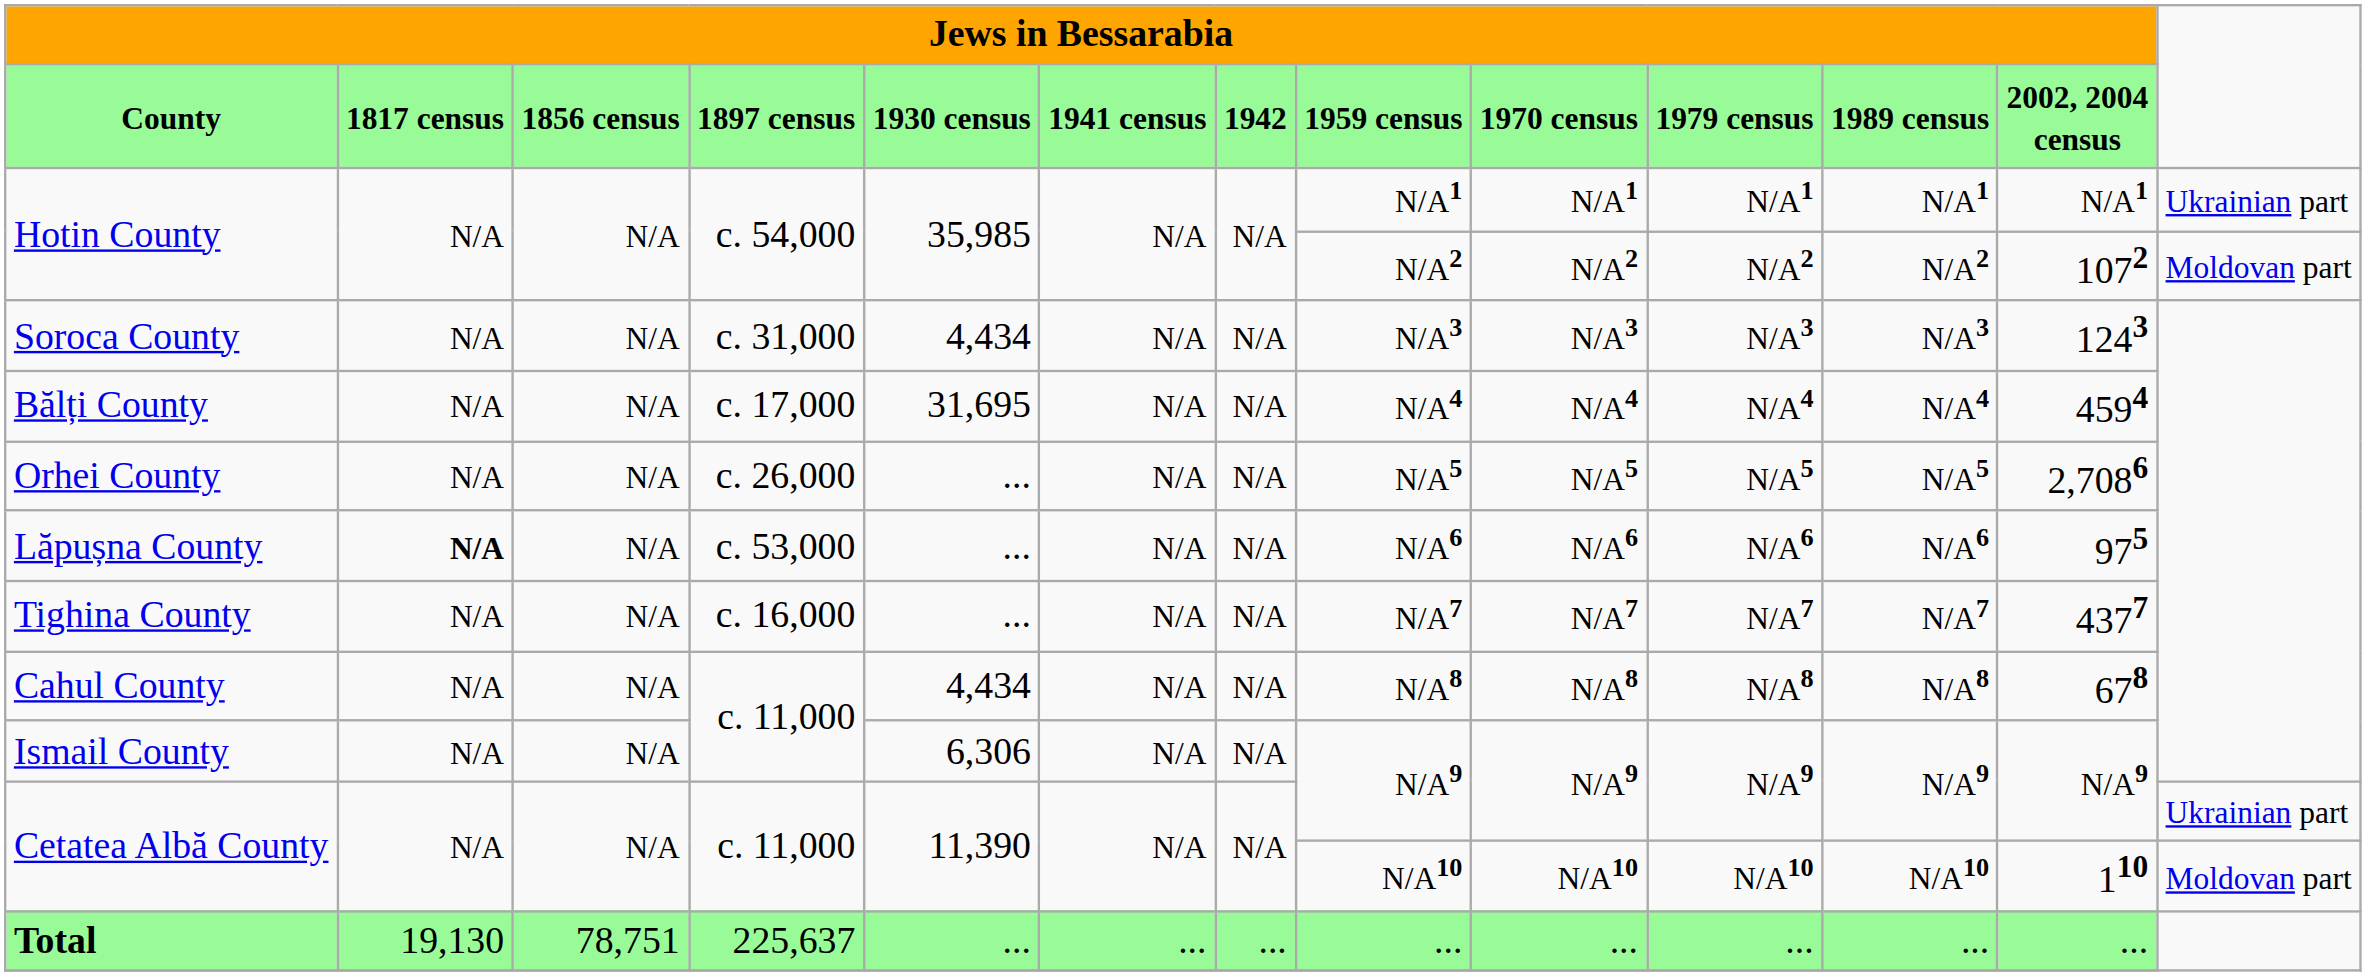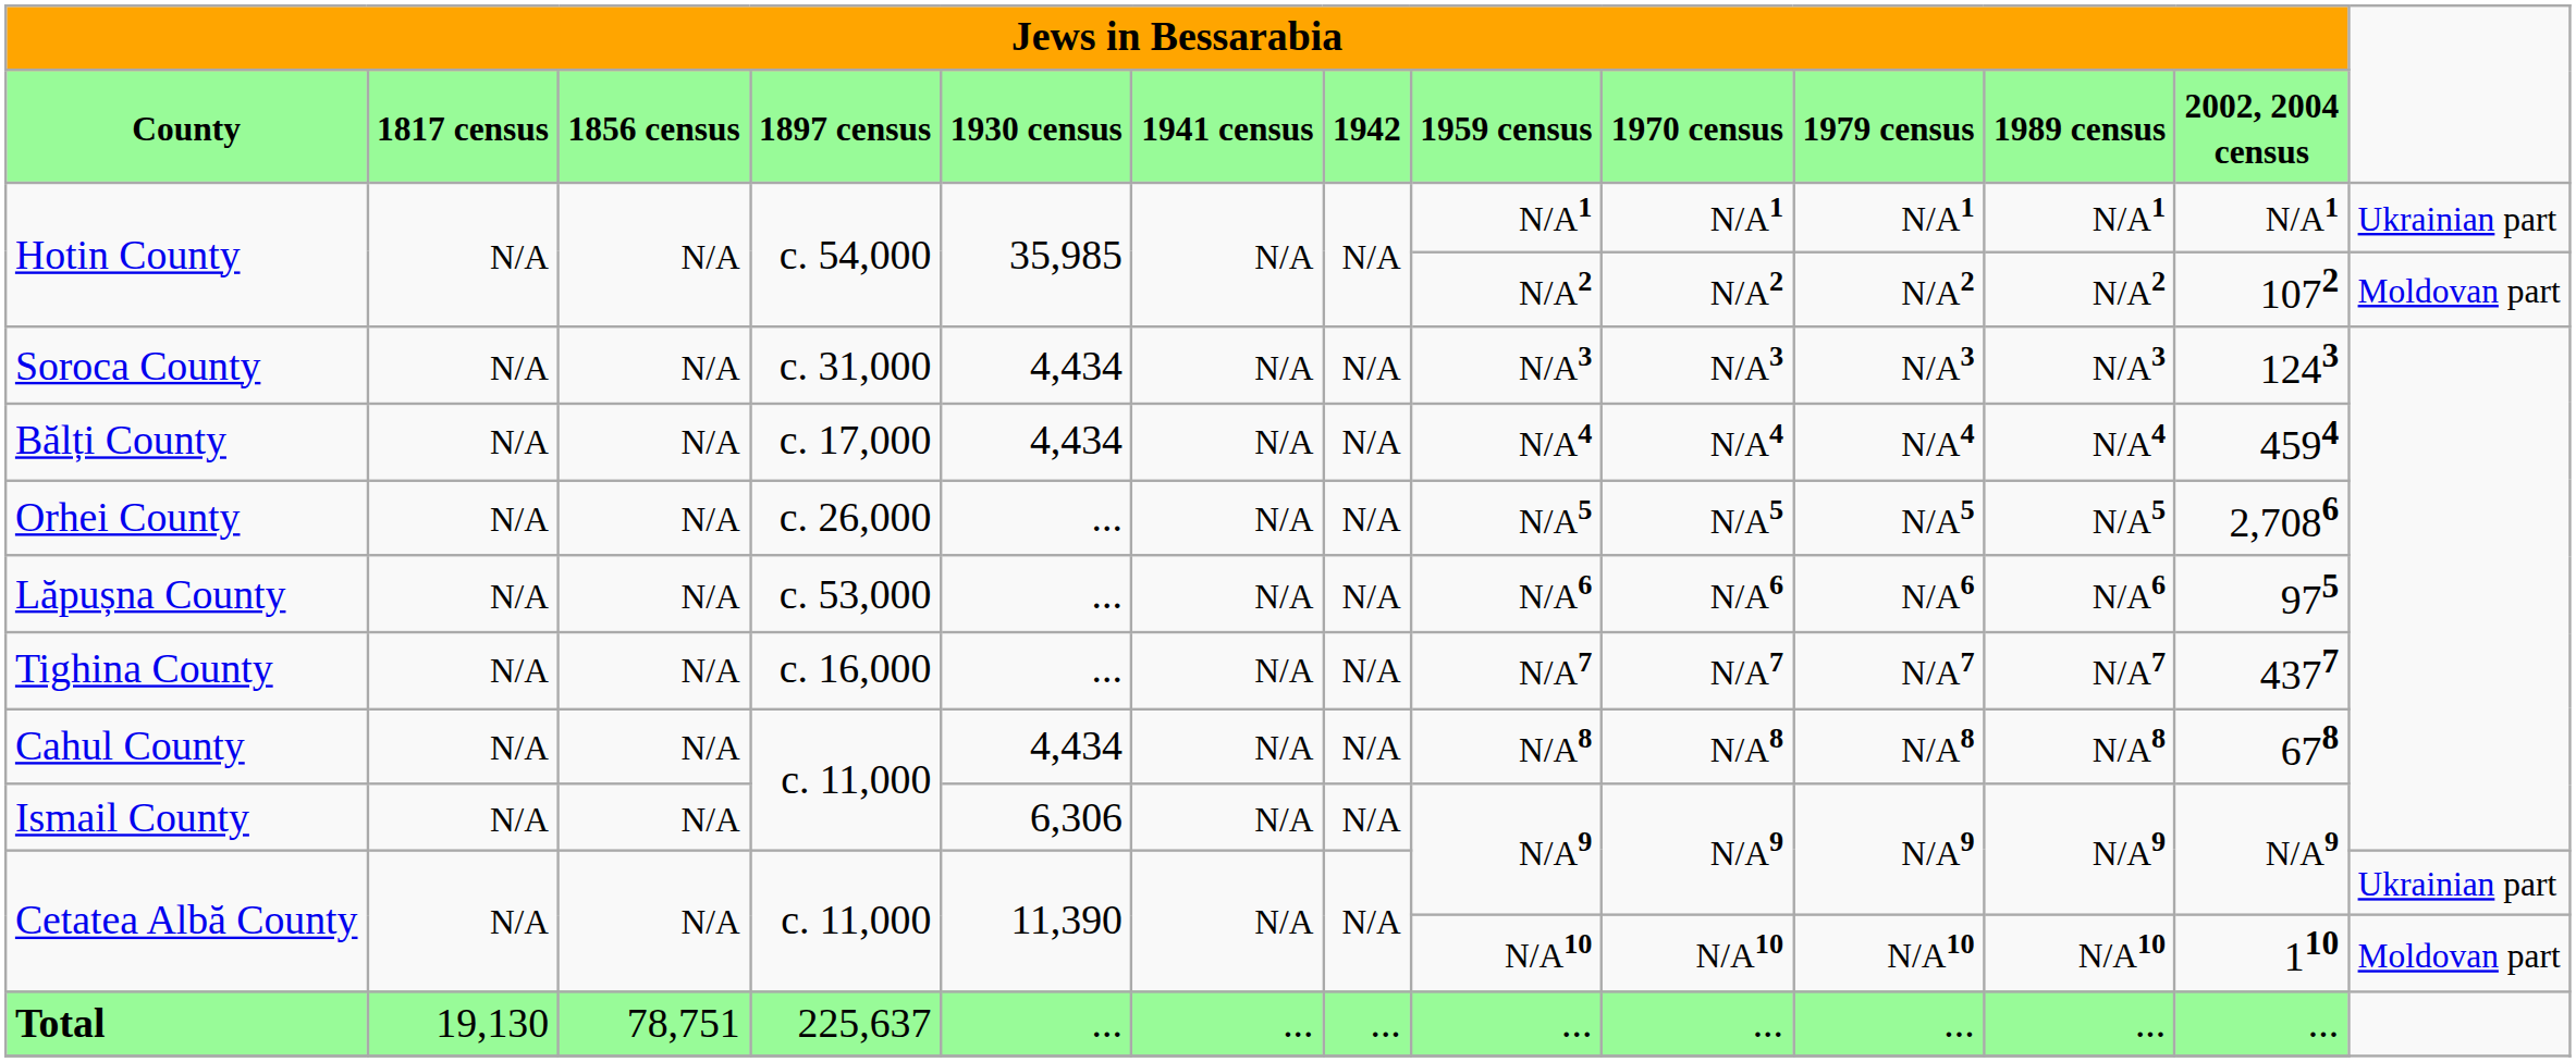Bălți County | column 5: 31,695 -> 4,434
Lăpușna County | column 2: bold -> normal
